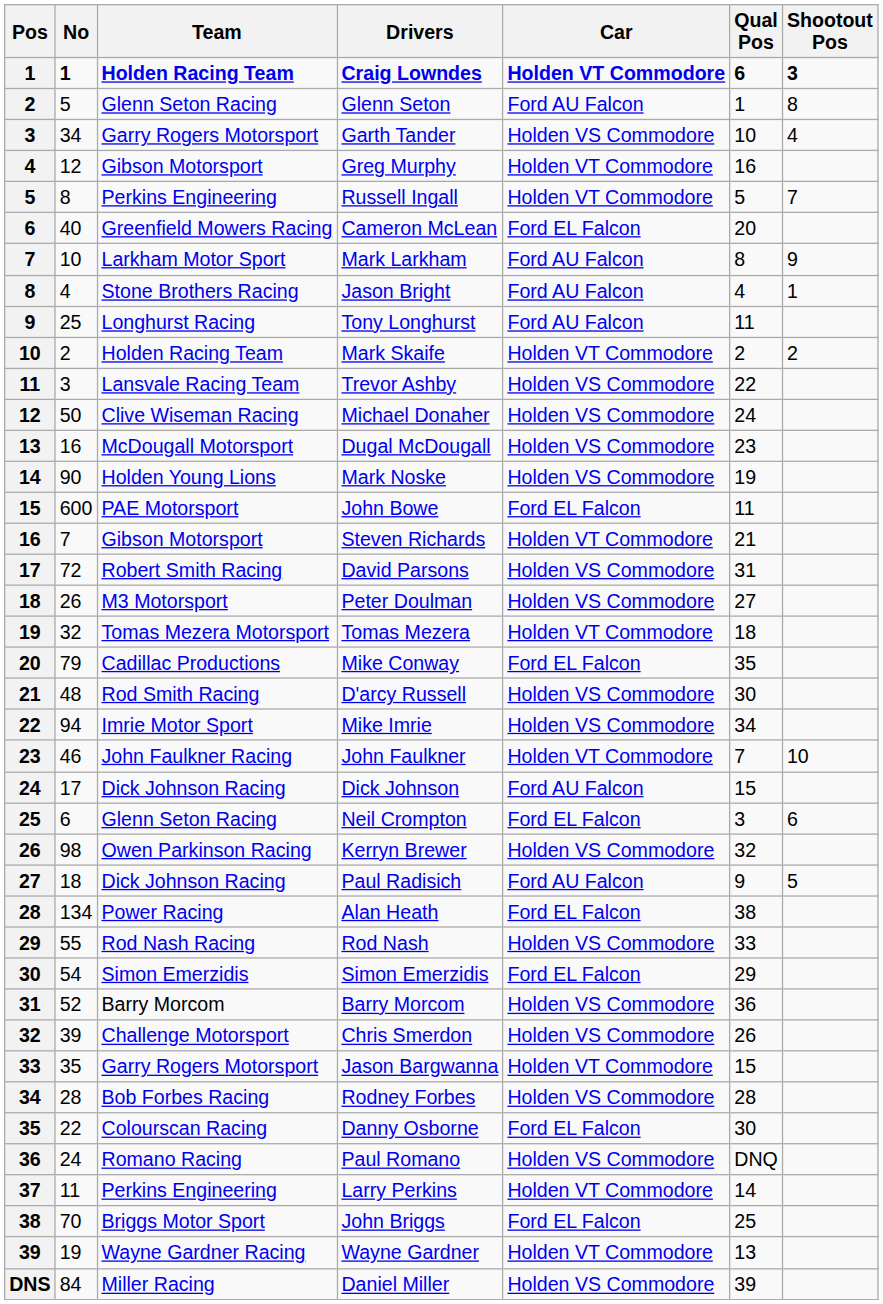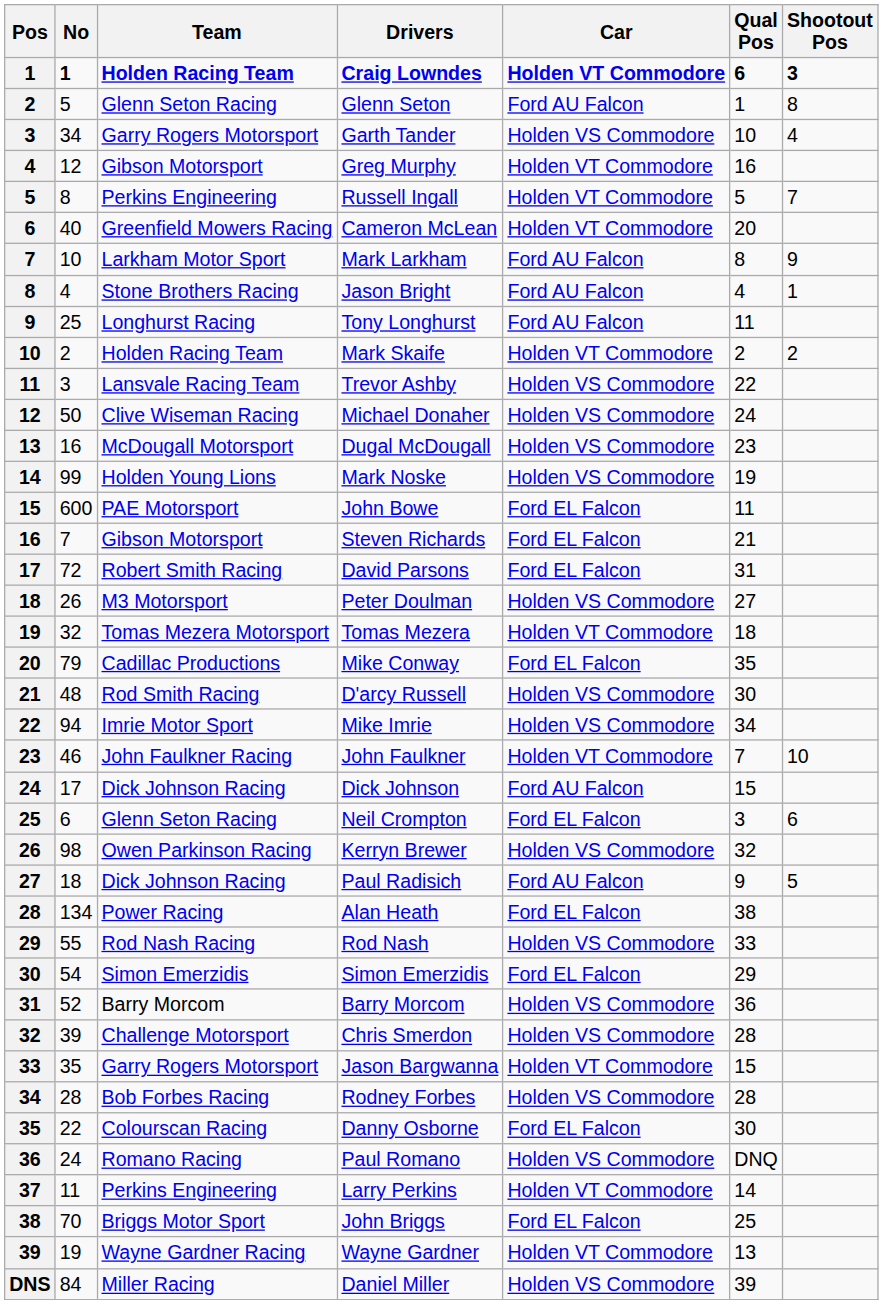Cameron McLean | Car: Ford EL Falcon -> Holden VT Commodore
Mark Noske | No: 90 -> 99
Steven Richards | Car: Holden VT Commodore -> Ford EL Falcon
David Parsons | Car: Holden VS Commodore -> Ford EL Falcon
Chris Smerdon | Qual Pos: 26 -> 28
